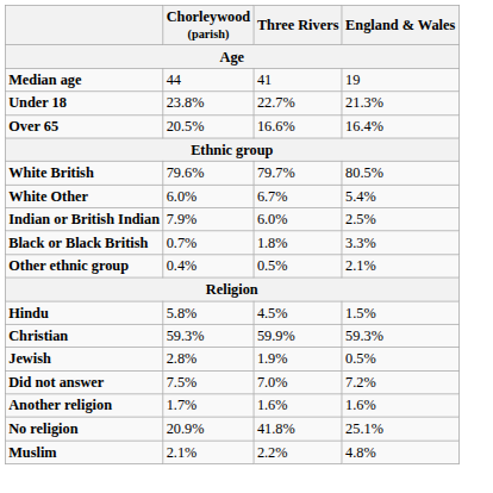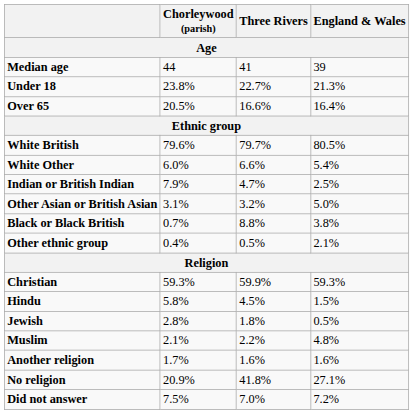Median age | England & Wales: 19 -> 39
White Other | Three Rivers: 6.7% -> 6.6%
Indian or British Indian | Three Rivers: 6.0% -> 4.7%
+ row: Other Asian or British Asian | 3.1% | 3.2% | 5.0%
Black or Black British | Three Rivers: 1.8% -> 8.8%
Black or Black British | England & Wales: 3.3% -> 3.8%
rows swapped: Christian <-> Hindu
Jewish | Three Rivers: 1.9% -> 1.8%
rows swapped: Muslim <-> Did not answer
No religion | England & Wales: 25.1% -> 27.1%
